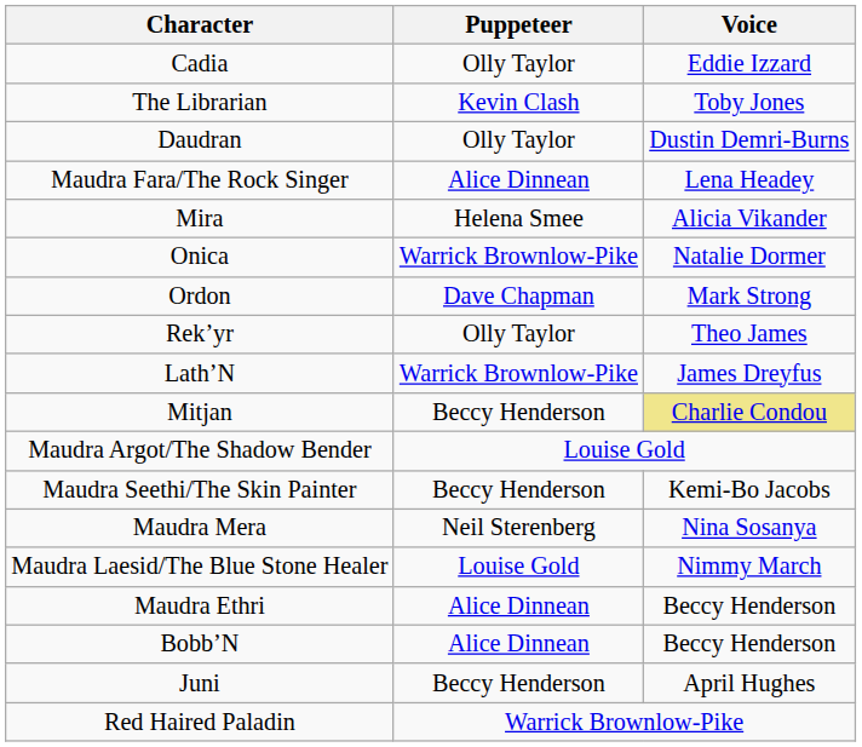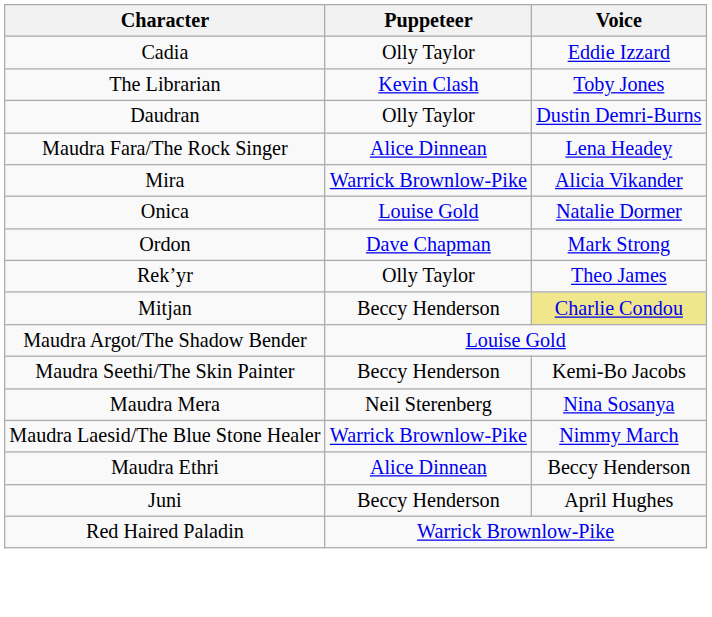Mira | Puppeteer: Helena Smee -> Warrick Brownlow-Pike
Onica | Puppeteer: Warrick Brownlow-Pike -> Louise Gold
- row: Lath’N | Warrick Brownlow-Pike | James Dreyfus
Maudra Laesid/The Blue Stone Healer | Puppeteer: Louise Gold -> Warrick Brownlow-Pike
- row: Bobb’N | Alice Dinnean | Beccy Henderson
